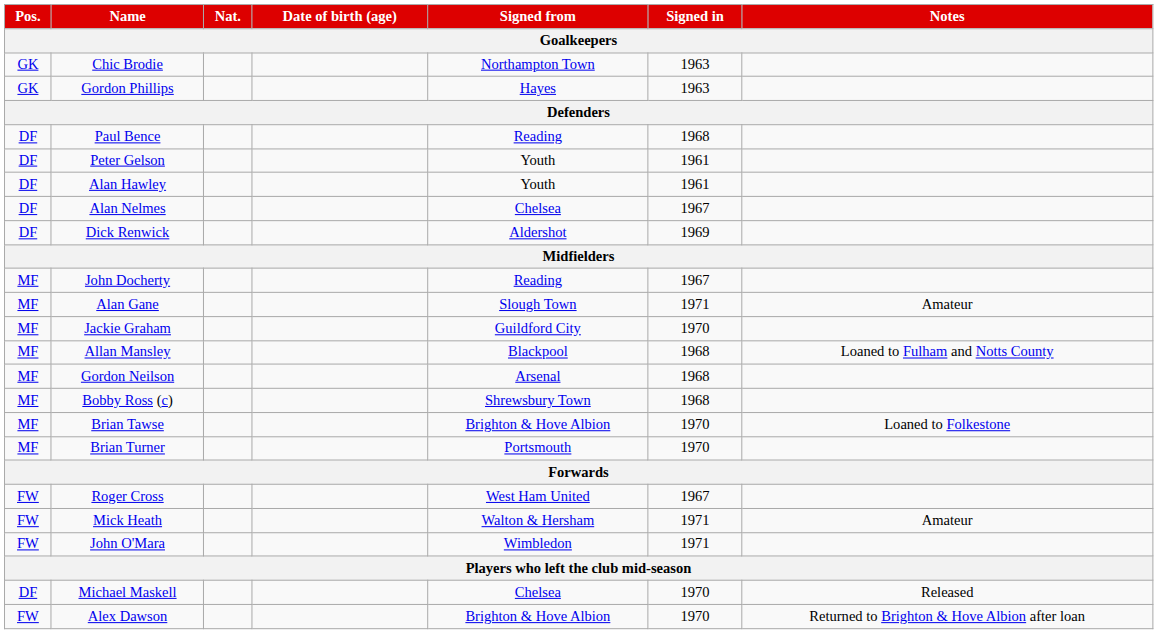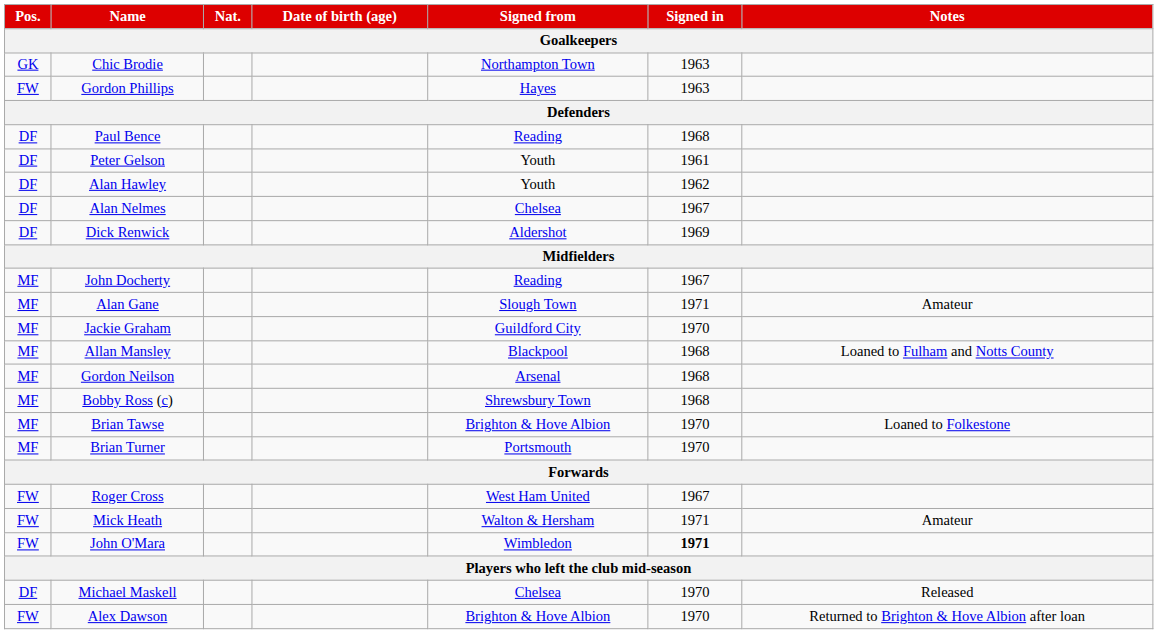Gordon Phillips | Pos.: GK -> FW
Alan Hawley | Signed in: 1961 -> 1962
John O'Mara | Signed in: normal -> bold
